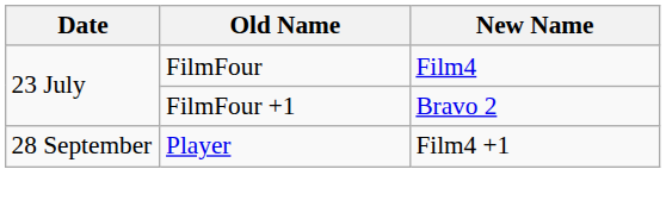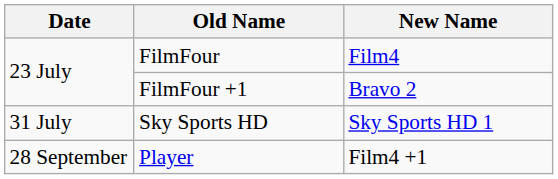+ row: 31 July | Sky Sports HD | Sky Sports HD 1
